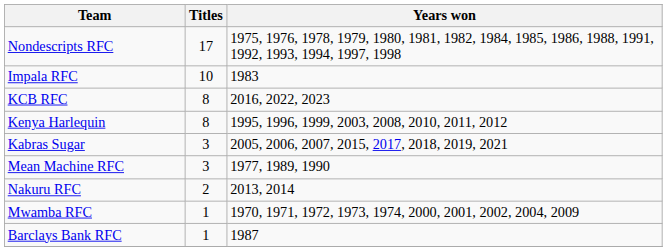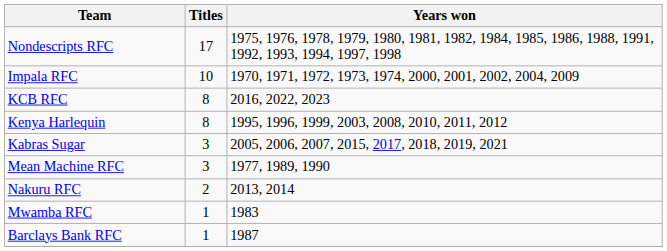Impala RFC | Years won: 1983 -> 1970, 1971, 1972, 1973, 1974, 2000, 2001, 2002, 2004, 2009
Mwamba RFC | Years won: 1970, 1971, 1972, 1973, 1974, 2000, 2001, 2002, 2004, 2009 -> 1983
